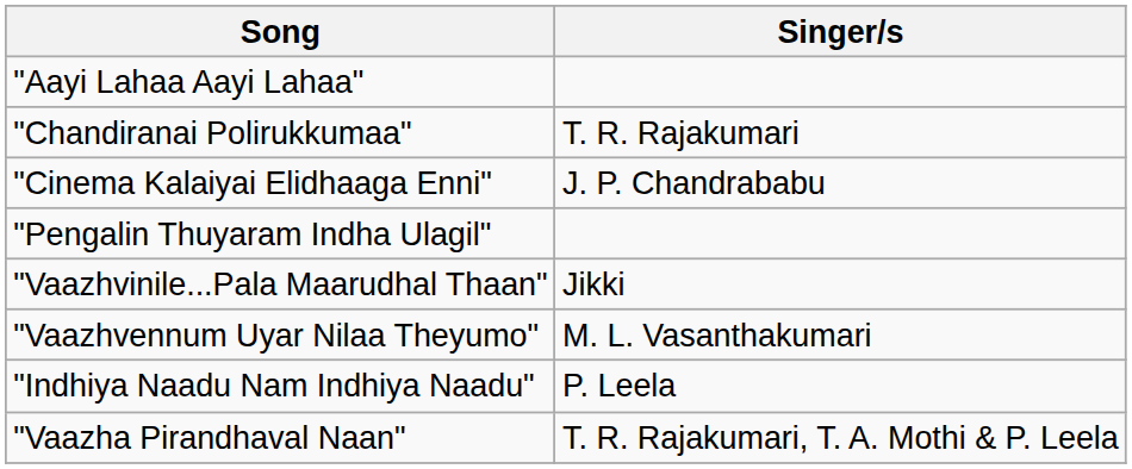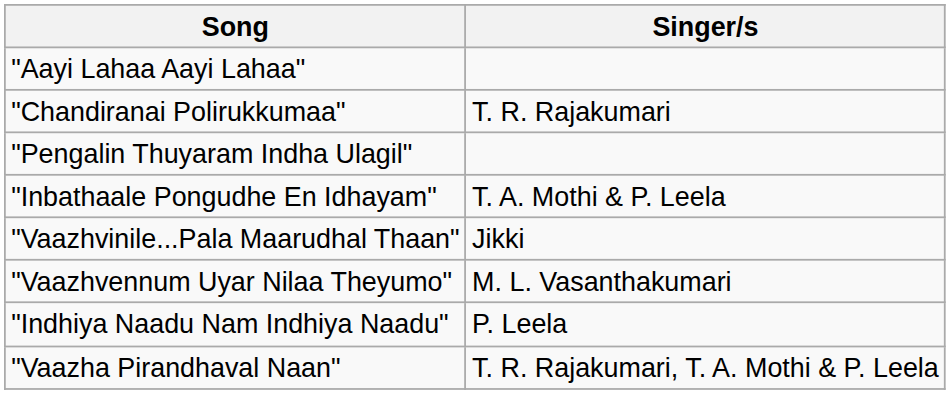- row: "Cinema Kalaiyai Elidhaaga Enni" | J. P. Chandrababu
+ row: "Inbathaale Pongudhe En Idhayam" | T. A. Mothi & P. Leela
